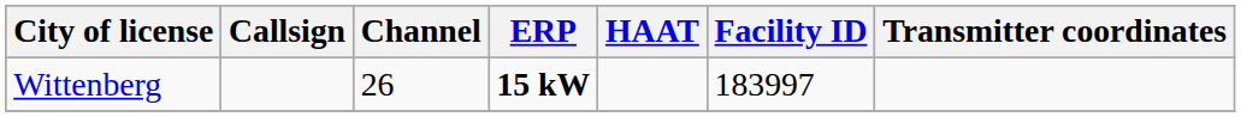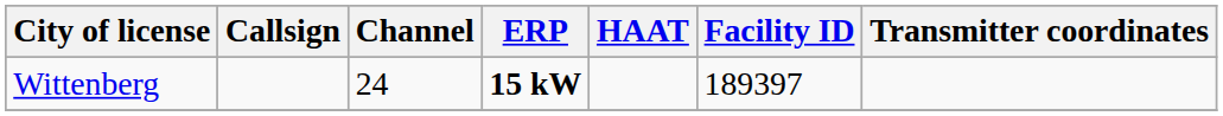Wittenberg | Channel: 26 -> 24
Wittenberg | Facility ID: 183997 -> 189397
